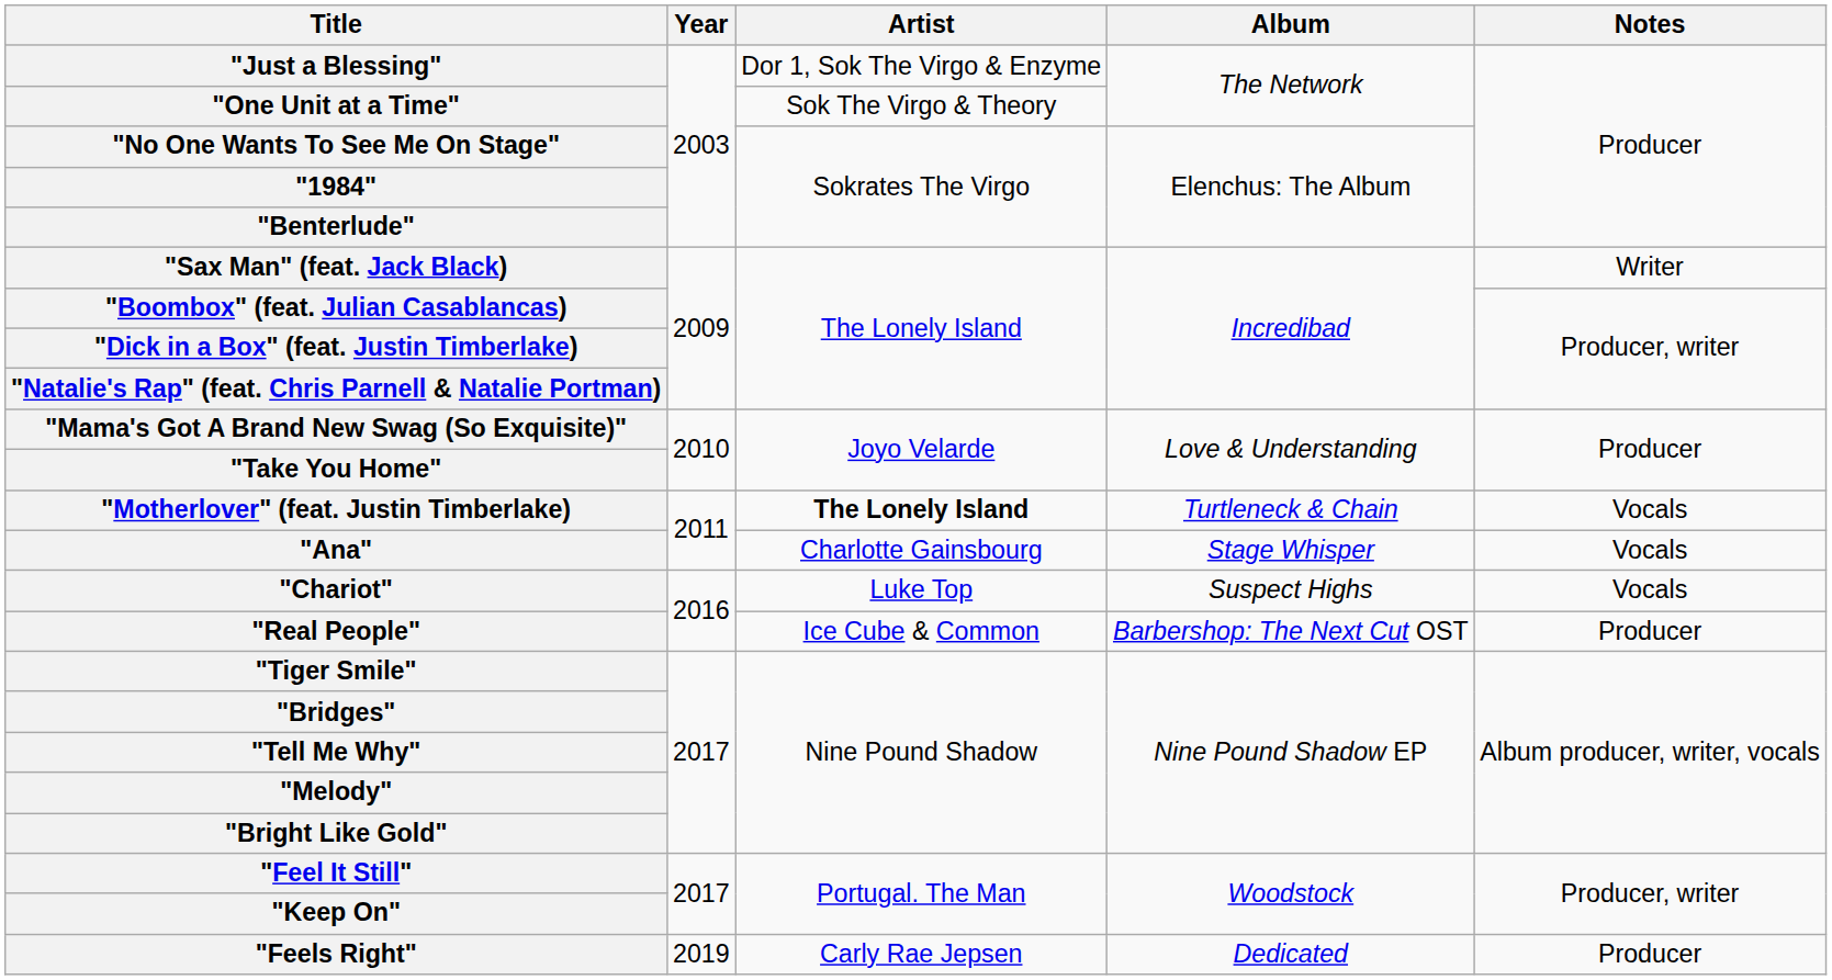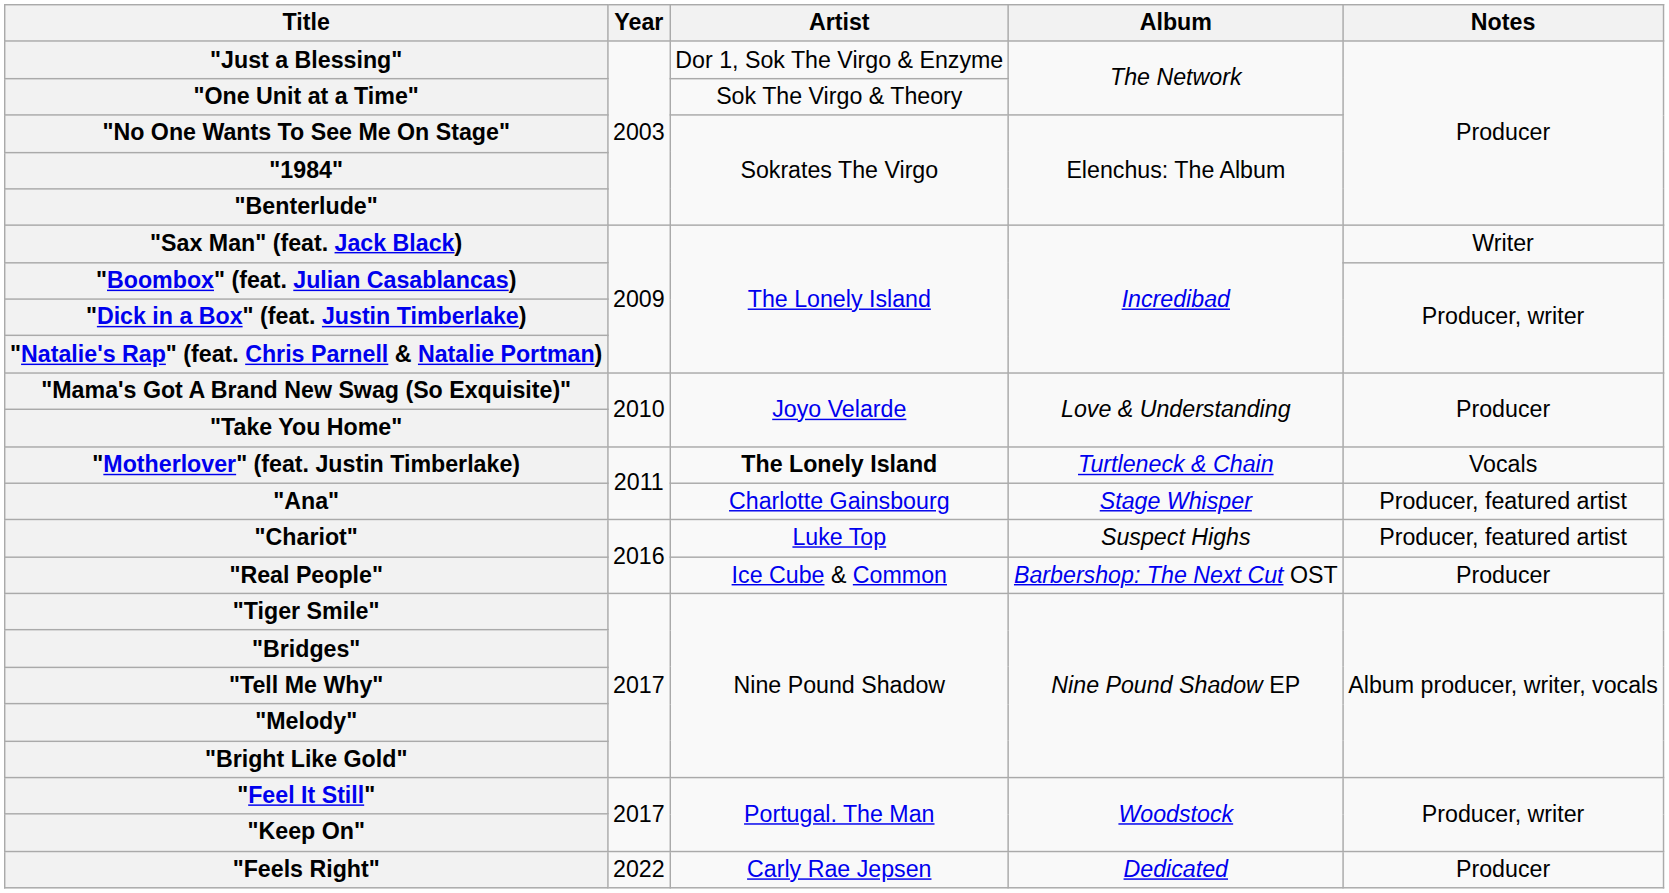"Ana" | Notes: Vocals -> Producer, featured artist
"Chariot" | Notes: Vocals -> Producer, featured artist
"Feels Right" | Year: 2019 -> 2022
